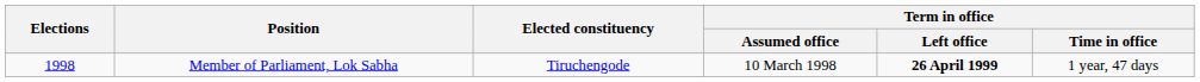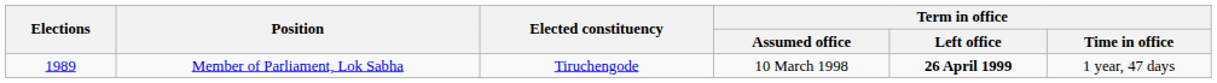Member of Parliament, Lok Sabha | Elections: 1998 -> 1989
